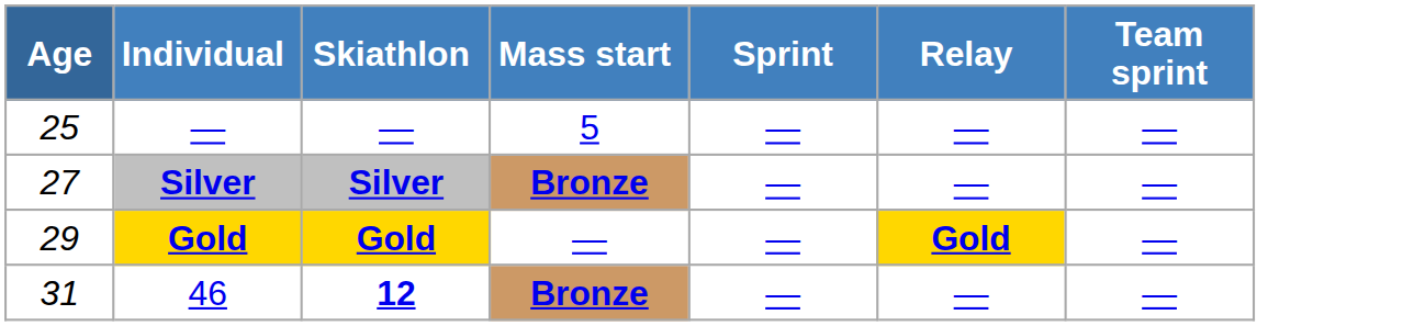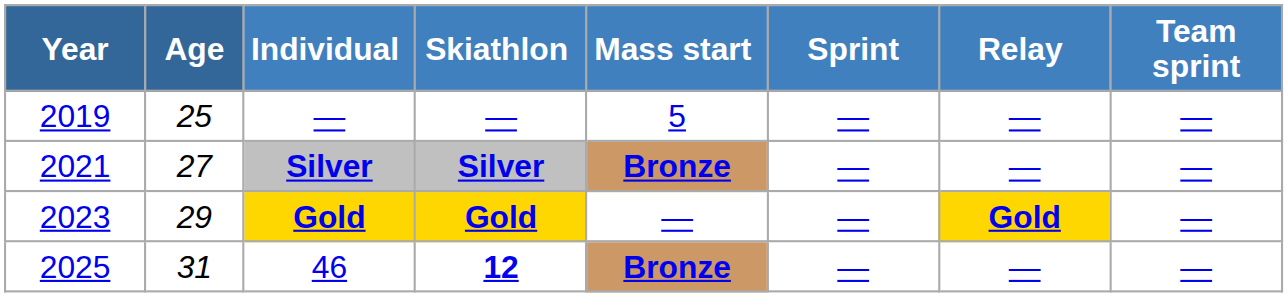+ column: Year | 2019 | 2021 | 2023 | 2025
